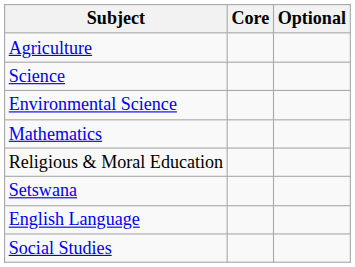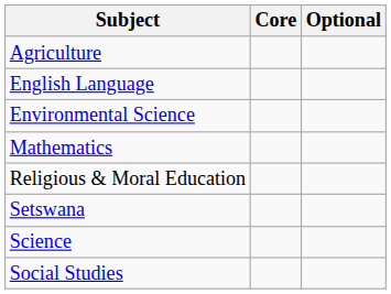rows swapped: English Language <-> Science
